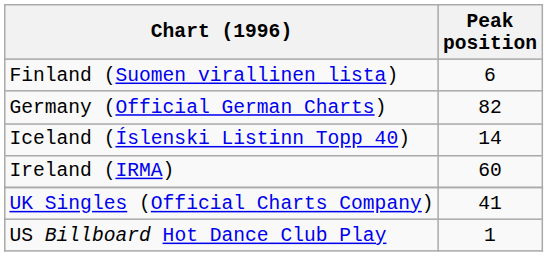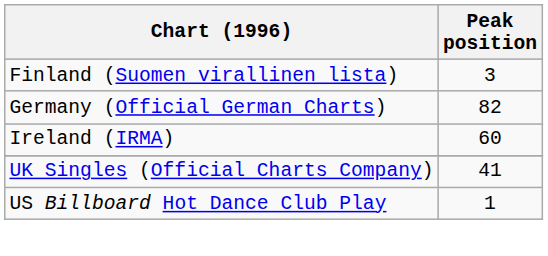Finland (Suomen virallinen lista) | Peak position: 6 -> 3
- row: Iceland (Íslenski Listinn Topp 40) | 14
